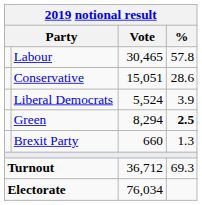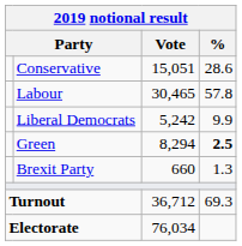rows swapped: Labour <-> Conservative
Liberal Democrats | Vote: 5,524 -> 5,242
Liberal Democrats | %: 3.9 -> 9.9
